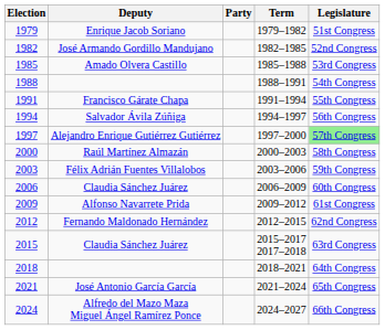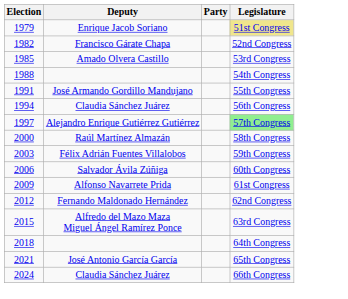- column: Term | 1979–1982 | 1982–1985 | 1985–1988 | 1988–1991 | 1991–1994 | 1994–1997 | 1997–2000 | 2000–2003 | 2003–2006 | 2006–2009 | 2009–2012 | 2012–2015 | 2015–2017 2017–2018 | 2018–2021 | 2021–2024 | 2024–2027
1979 | Legislature: no background -> khaki background
1982 | Deputy: José Armando Gordillo Mandujano -> Francisco Gárate Chapa
1991 | Deputy: Francisco Gárate Chapa -> José Armando Gordillo Mandujano
1994 | Deputy: Salvador Ávila Zúñiga -> Claudia Sánchez Juárez
2006 | Deputy: Claudia Sánchez Juárez -> Salvador Ávila Zúñiga
2015 | Deputy: Claudia Sánchez Juárez -> Alfredo del Mazo Maza Miguel Ángel Ramírez Ponce
2024 | Deputy: Alfredo del Mazo Maza Miguel Ángel Ramírez Ponce -> Claudia Sánchez Juárez
